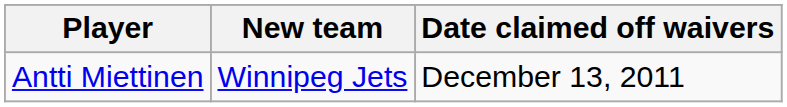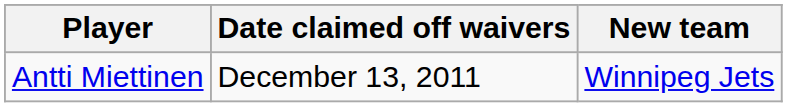columns swapped: New team <-> Date claimed off waivers
